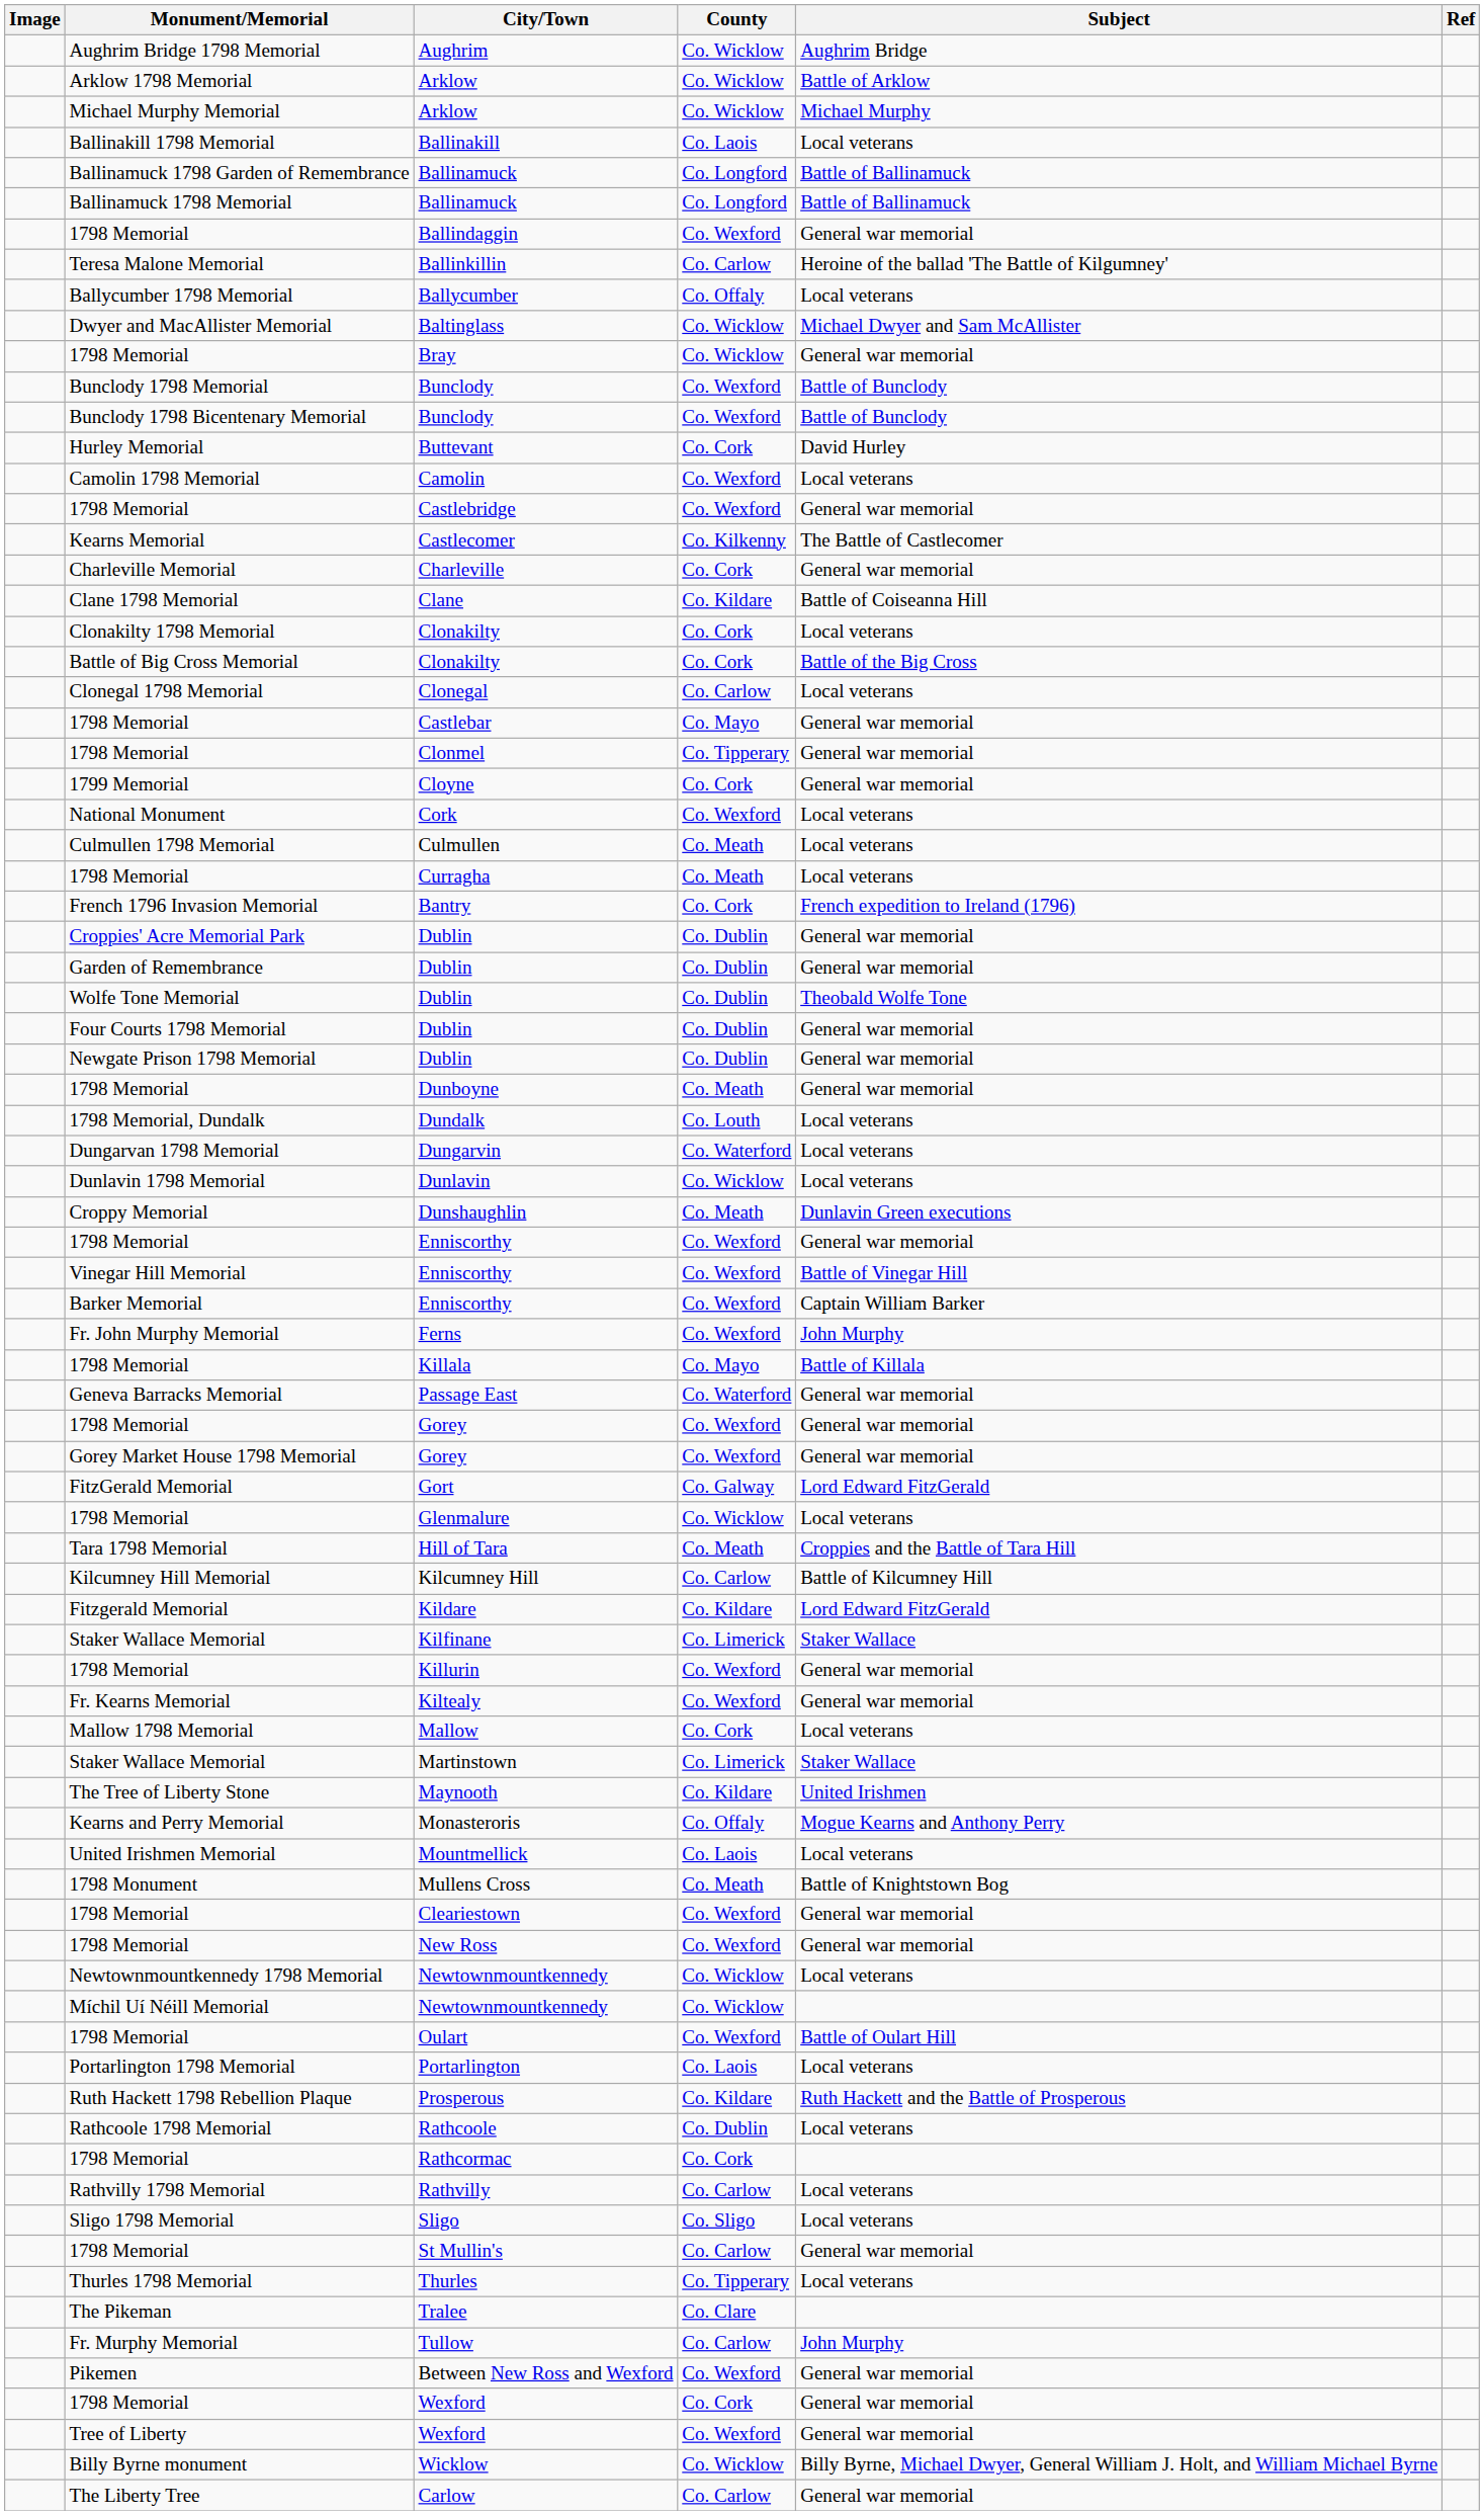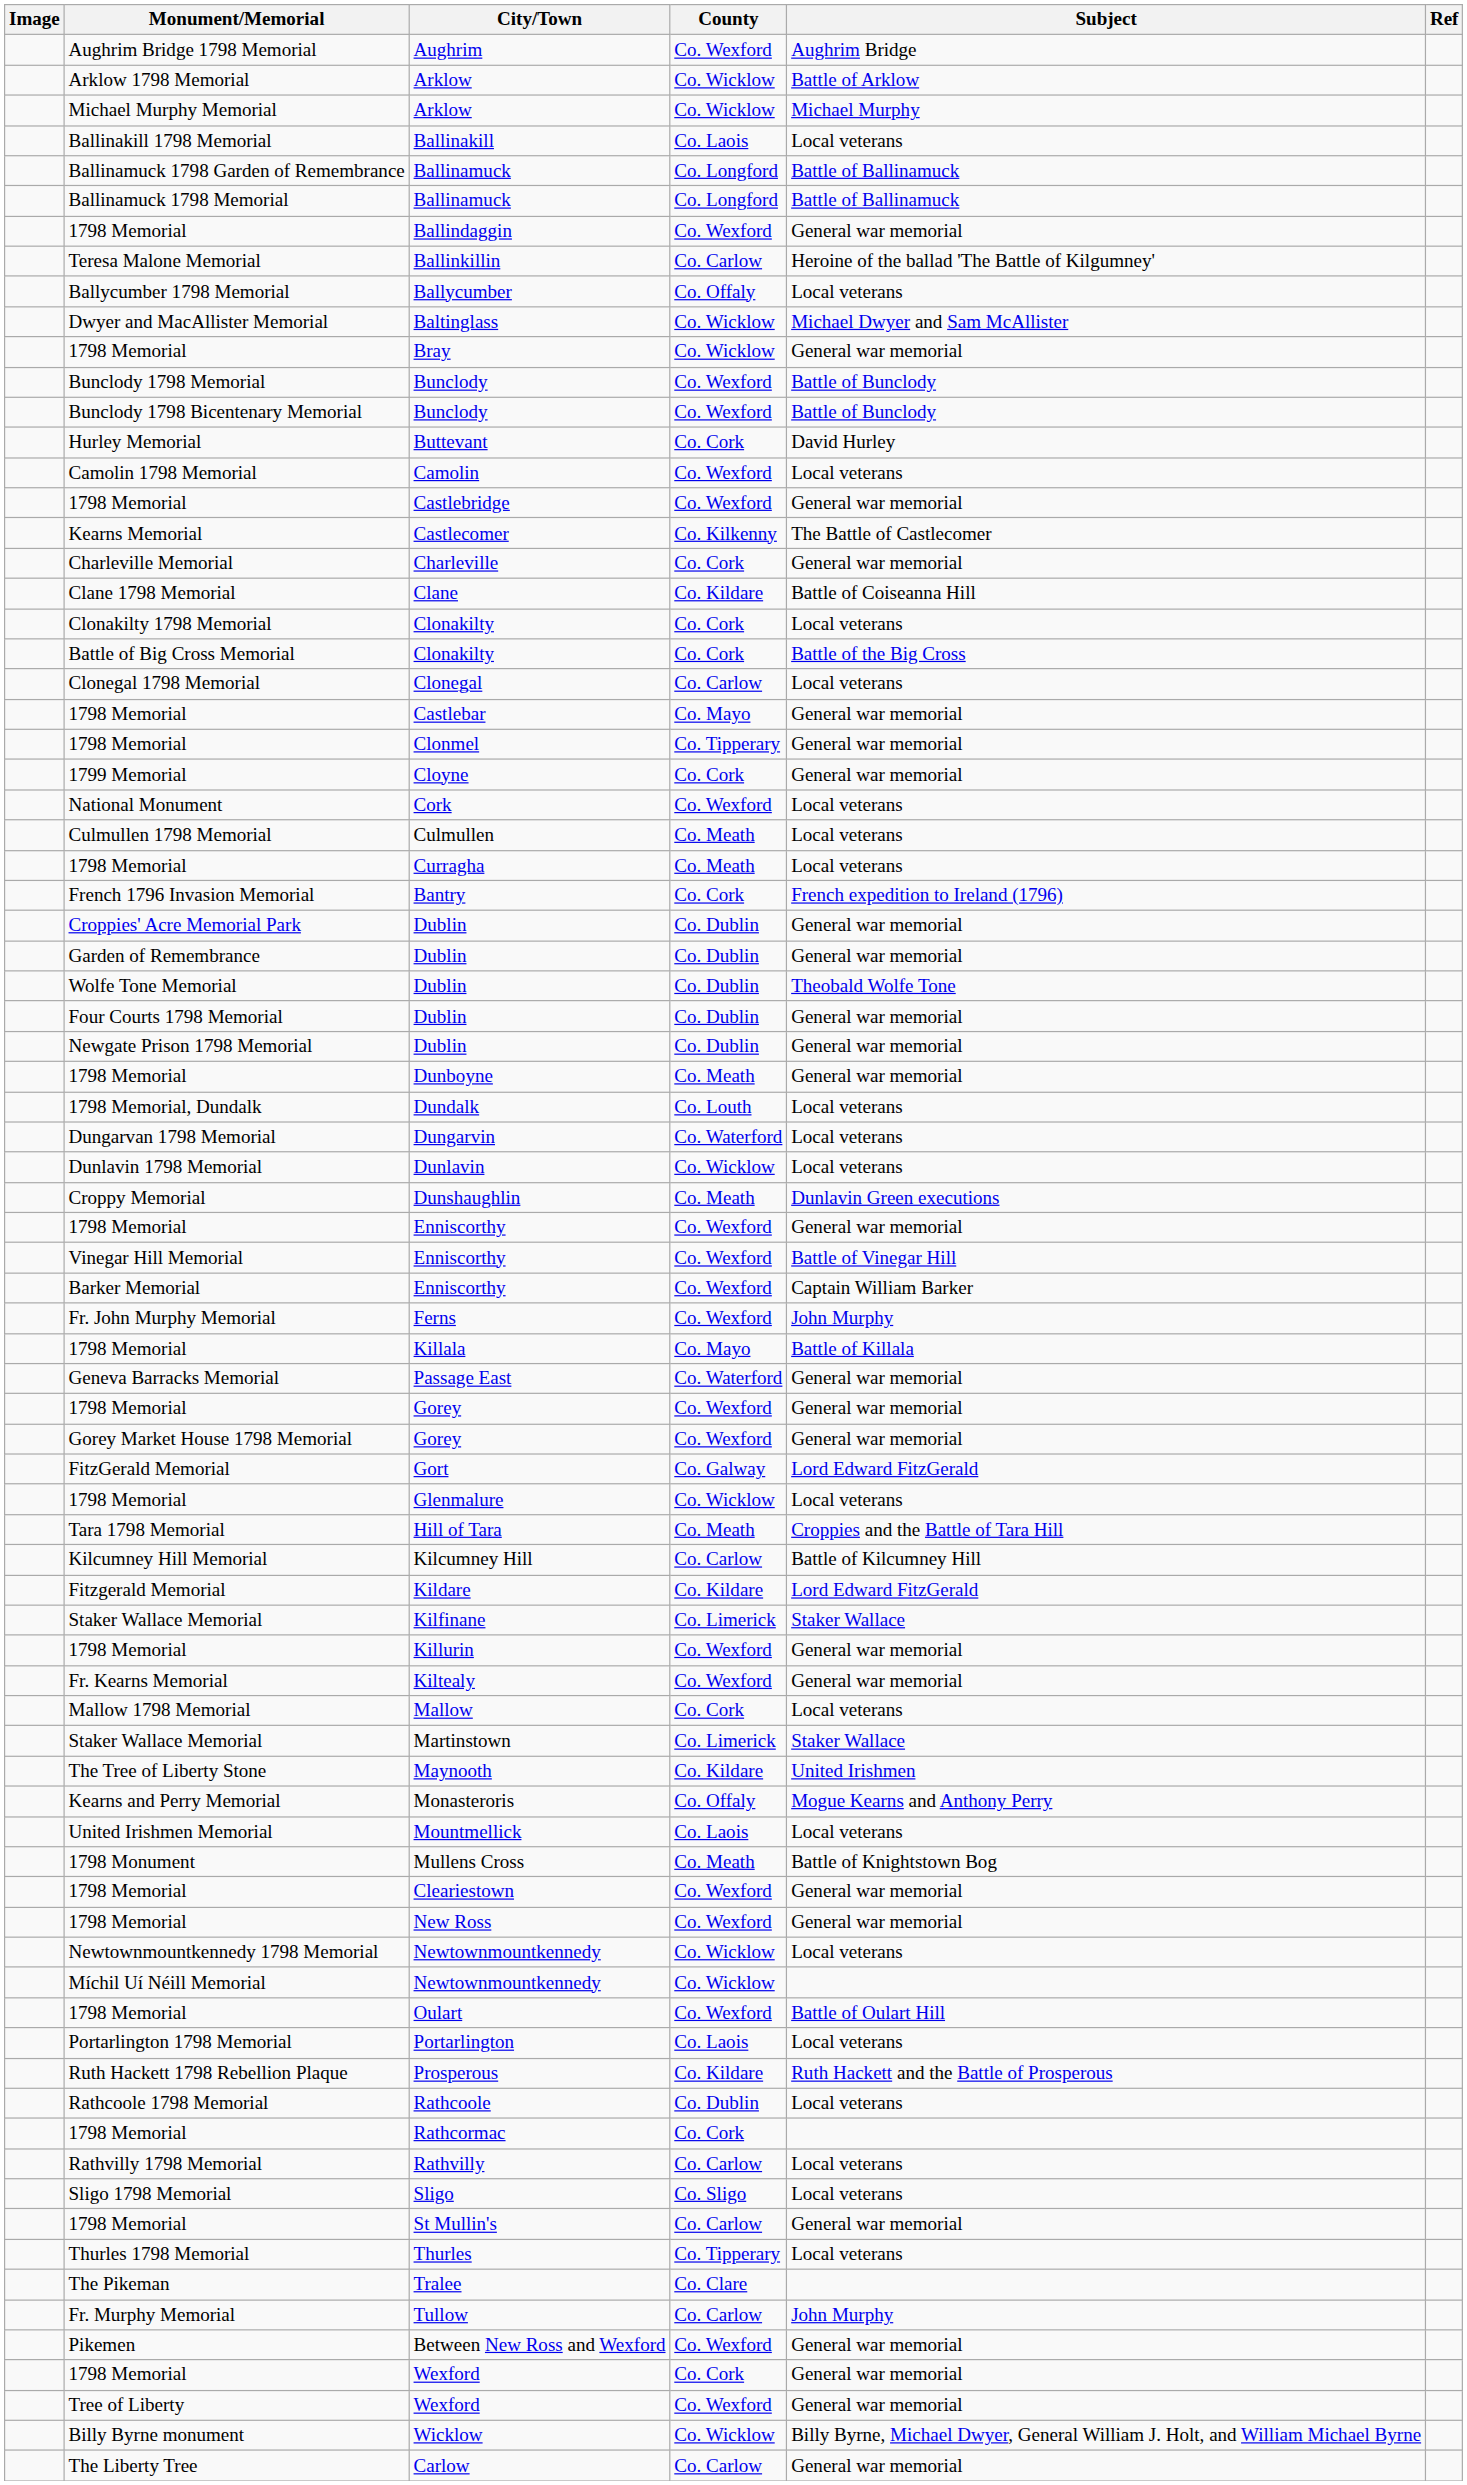Aughrim | County: Co. Wicklow -> Co. Wexford
